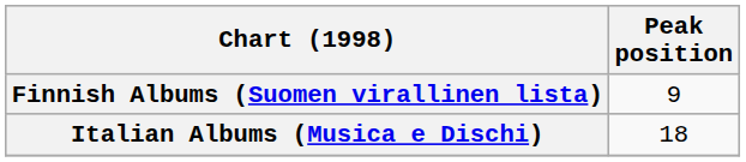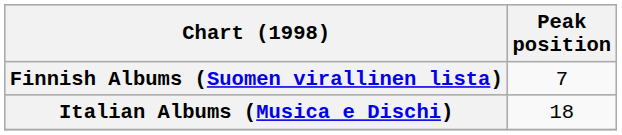Finnish Albums (Suomen virallinen lista) | Peak position: 9 -> 7
